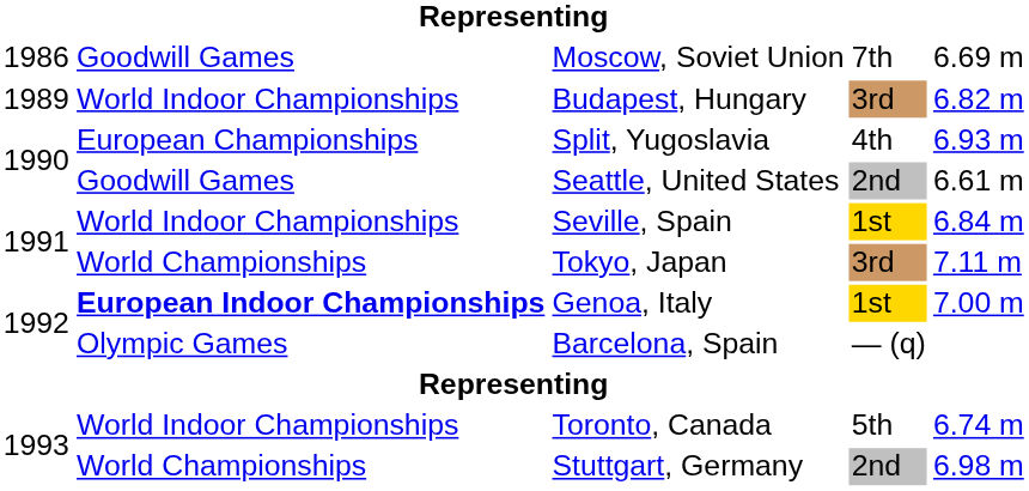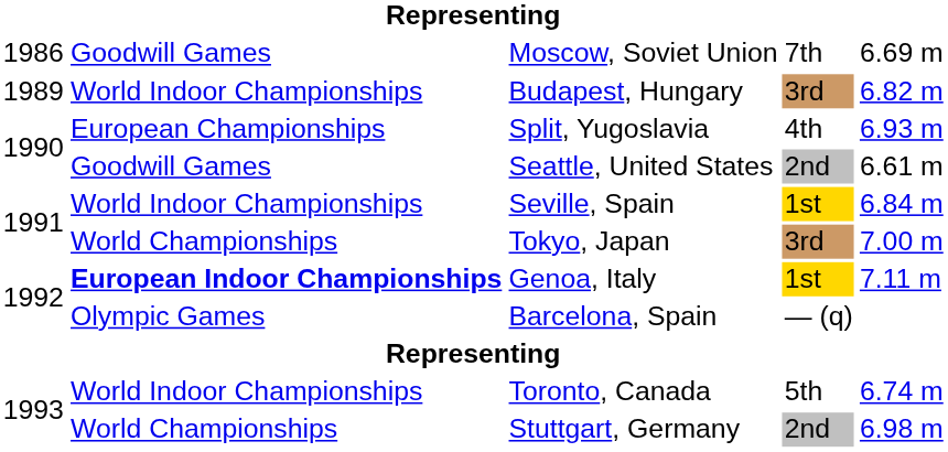Tokyo, Japan | column 5: 7.11 m -> 7.00 m
Genoa, Italy | column 5: 7.00 m -> 7.11 m
